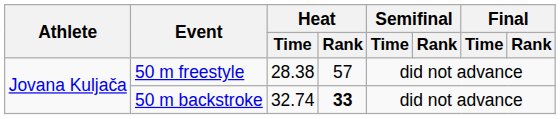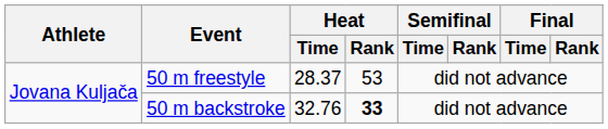50 m freestyle | Heat / Time: 28.38 -> 28.37
50 m freestyle | Heat / Rank: 57 -> 53
50 m backstroke | Heat / Time: 32.74 -> 32.76
